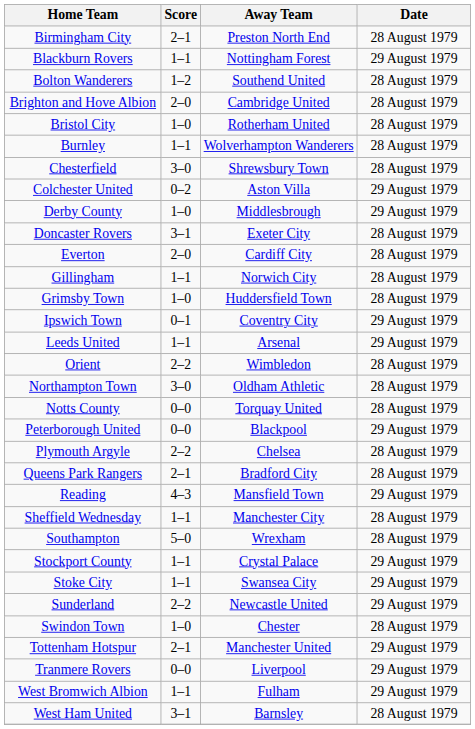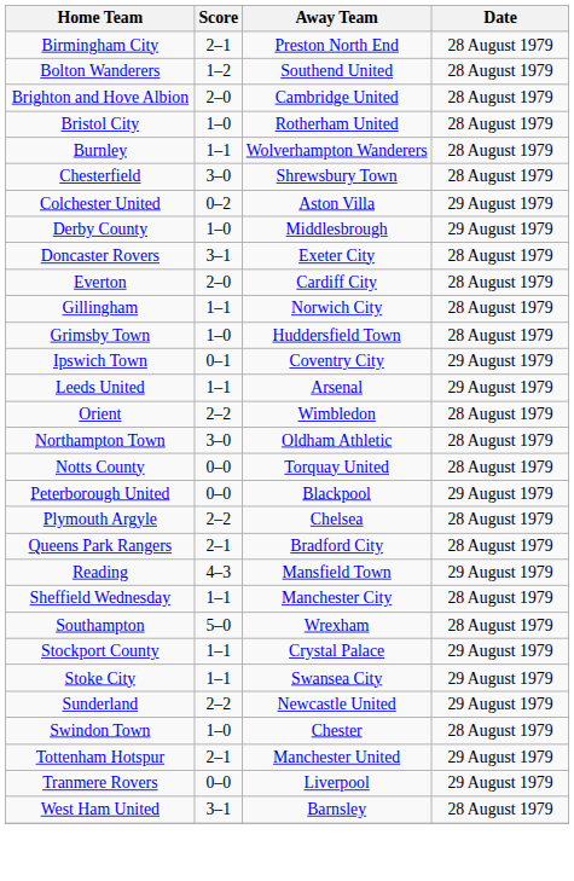- row: Blackburn Rovers | 1–1 | Nottingham Forest | 29 August 1979
- row: West Bromwich Albion | 1–1 | Fulham | 29 August 1979
